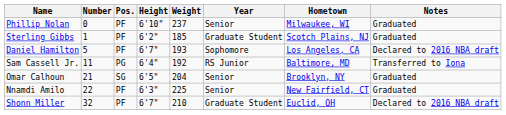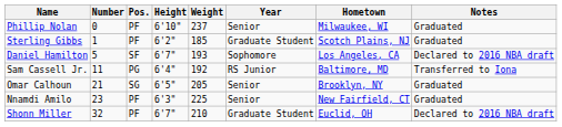Daniel Hamilton | Pos.: PF -> SF
Omar Calhoun | Weight: 204 -> 205
Nnamdi Amilo | Number: 22 -> 23
